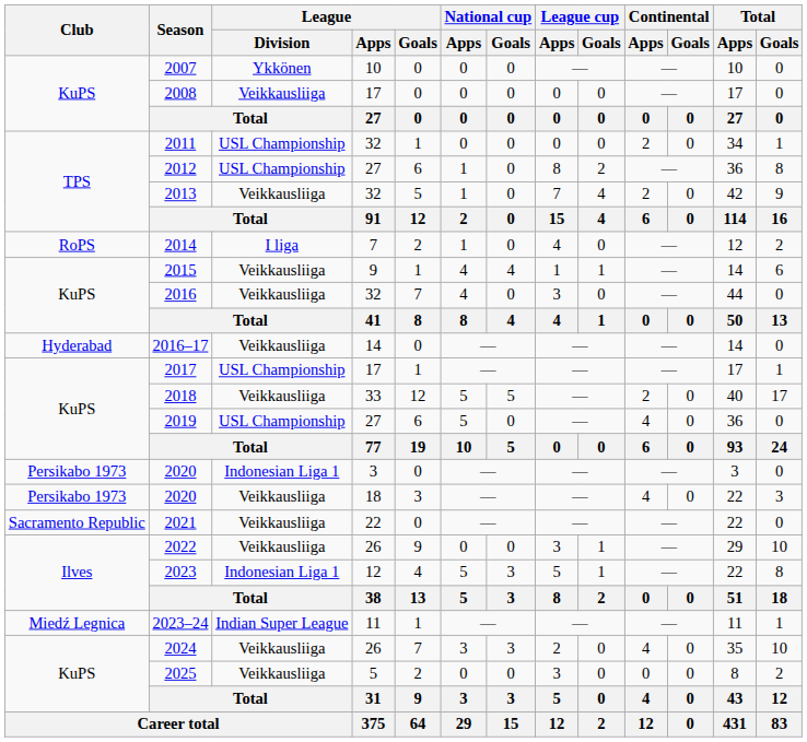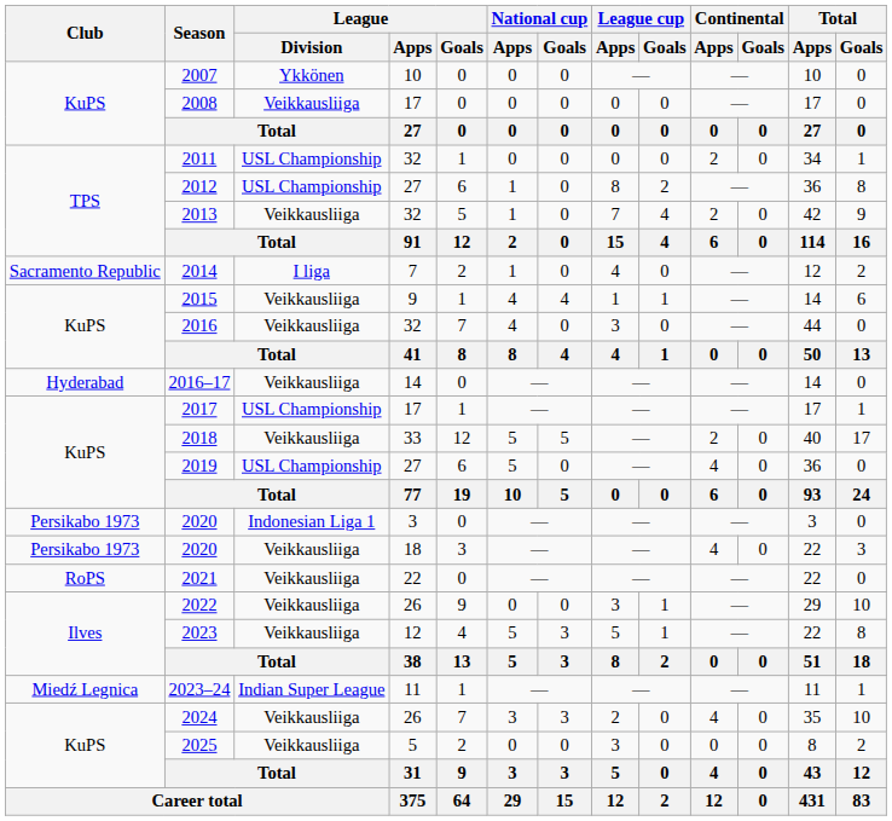2014 | Club: RoPS -> Sacramento Republic
2021 | Club: Sacramento Republic -> RoPS
2023 | League / Division: Indonesian Liga 1 -> Veikkausliiga
